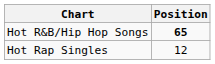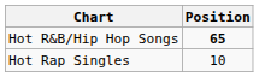Hot Rap Singles | Position: 12 -> 10
